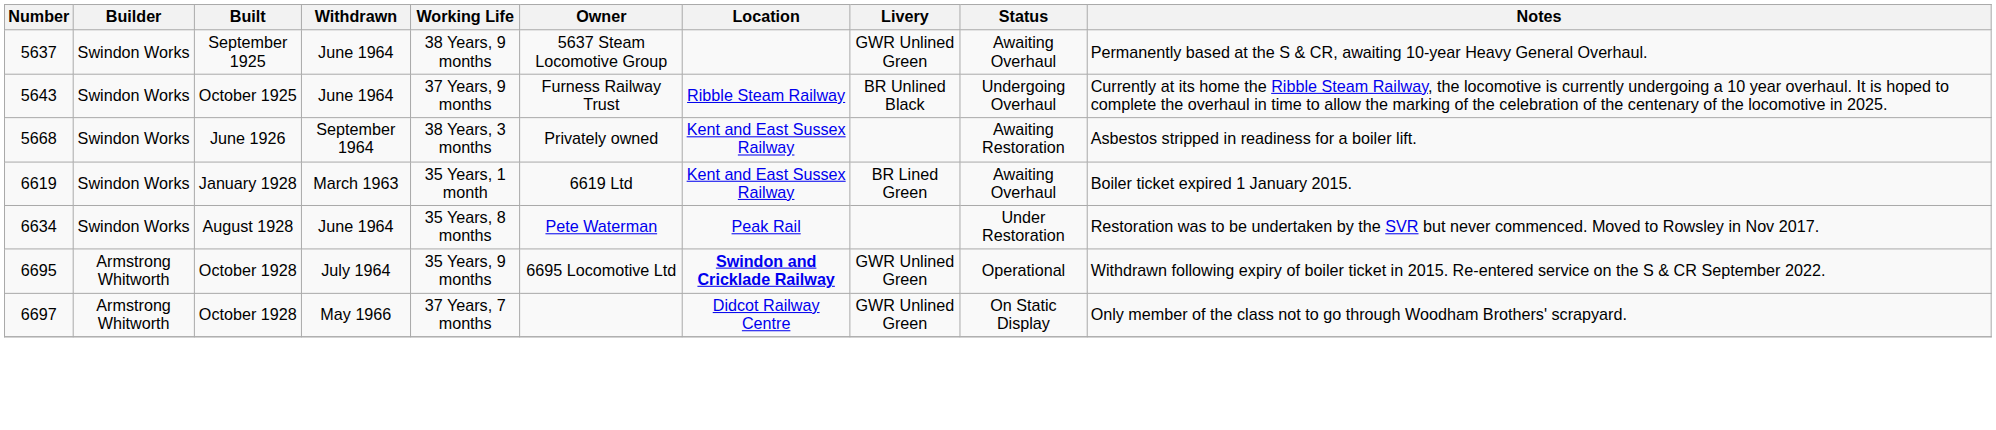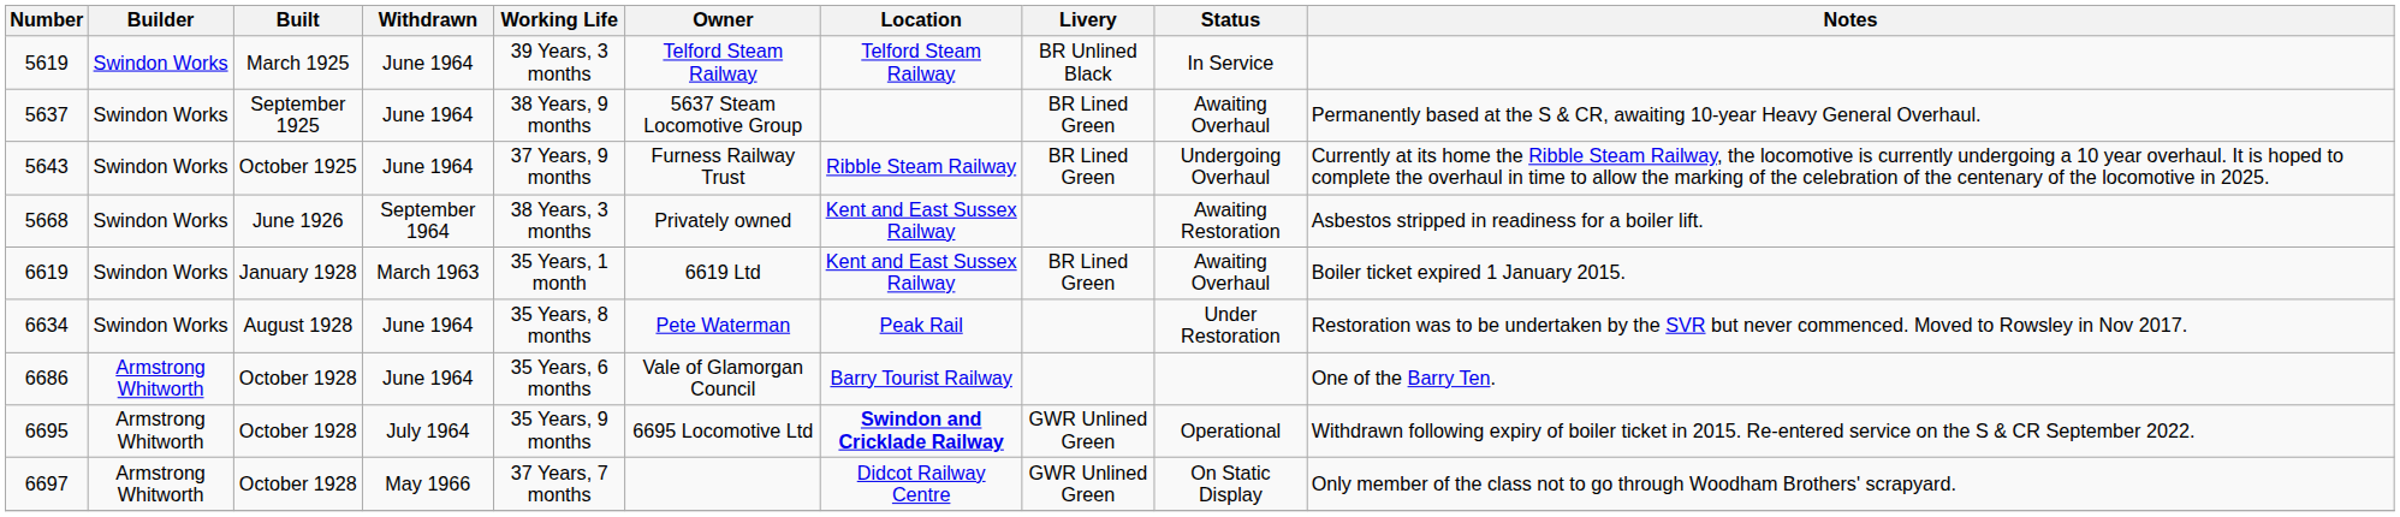+ row: 5619 | Swindon Works | March 1925 | June 1964 | 39 Years, 3 months | Telford Steam Railway | Telford Steam Railway | BR Unlined Black | In Service
5637 | Livery: GWR Unlined Green -> BR Lined Green
5643 | Livery: BR Unlined Black -> BR Lined Green
+ row: 6686 | Armstrong Whitworth | October 1928 | June 1964 | 35 Years, 6 months | Vale of Glamorgan Council | Barry Tourist Railway | One of the Barry Ten.
